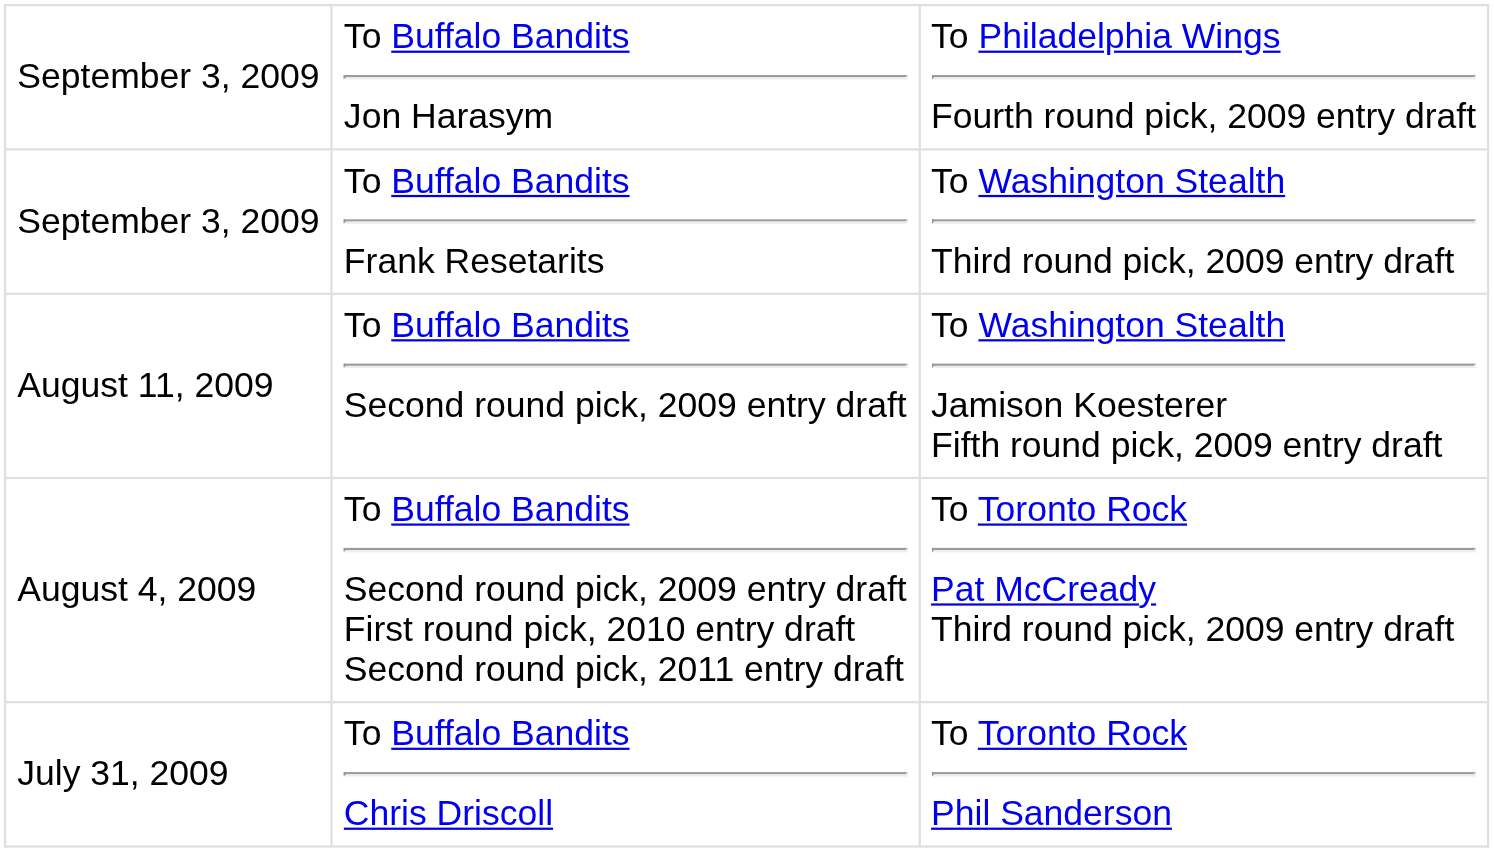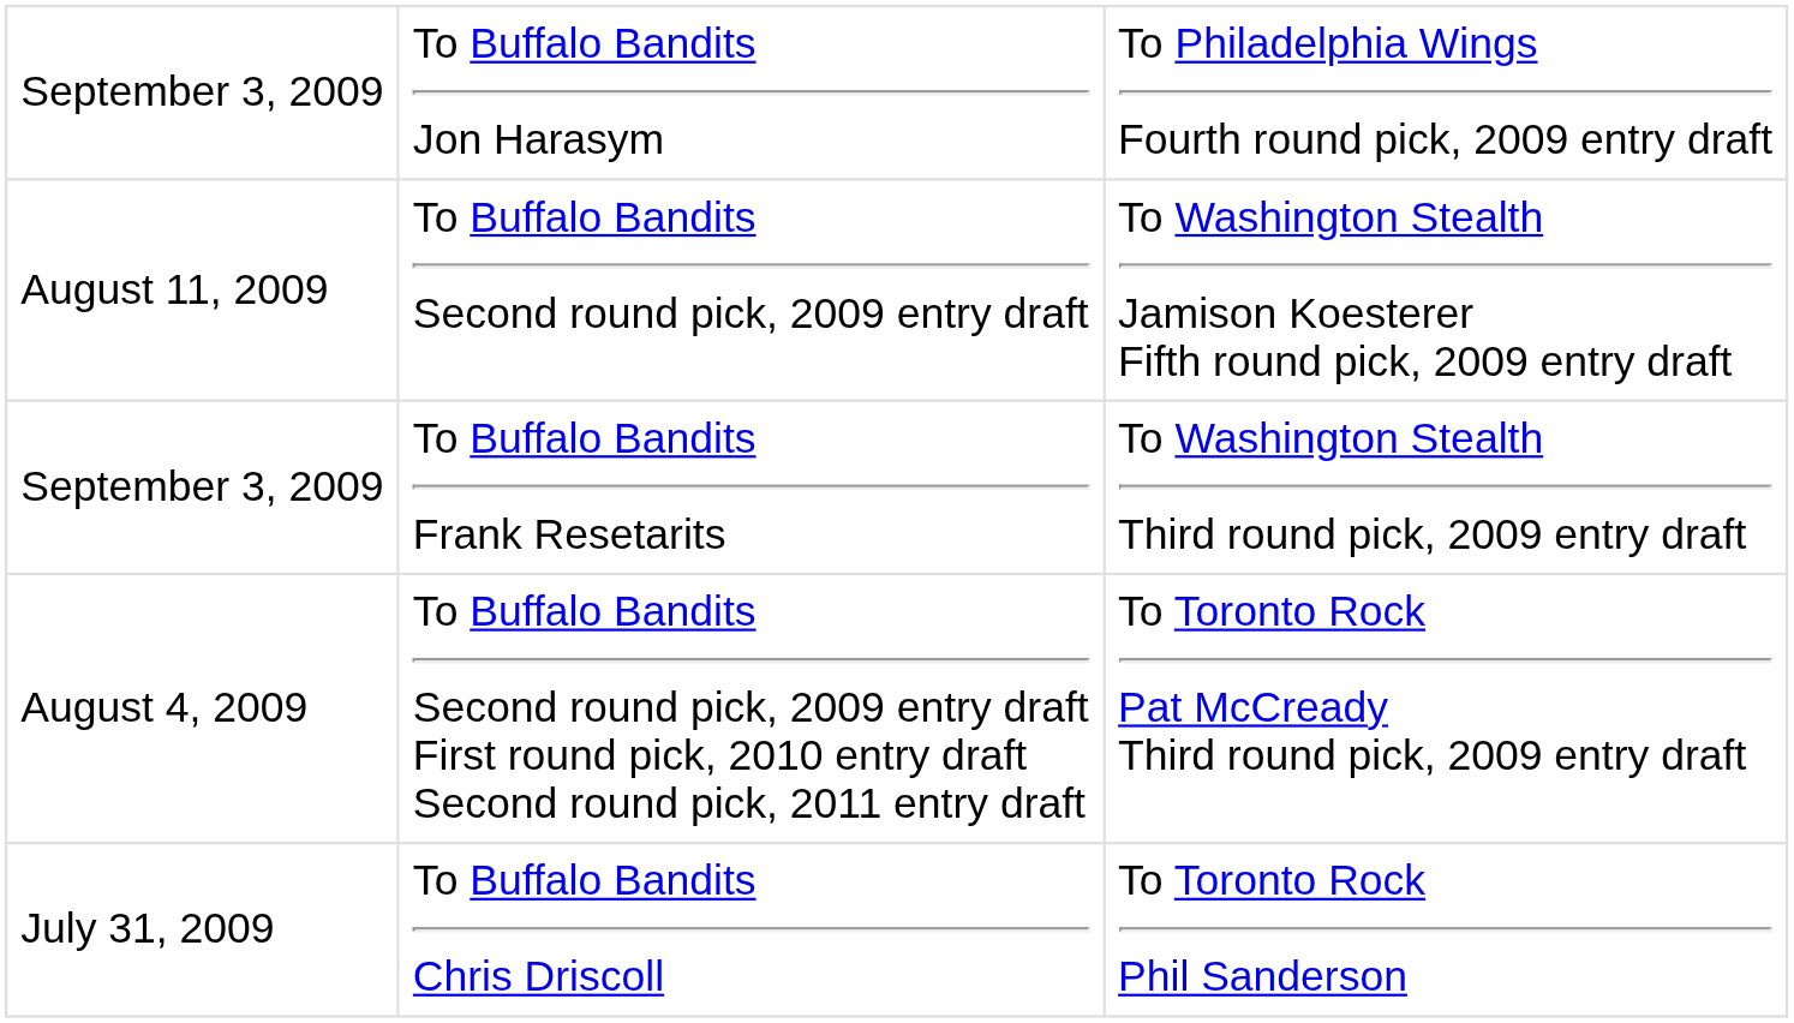rows swapped: September 3, 2009 / To Buffalo Bandits Frank Resetarits <-> August 11, 2009
